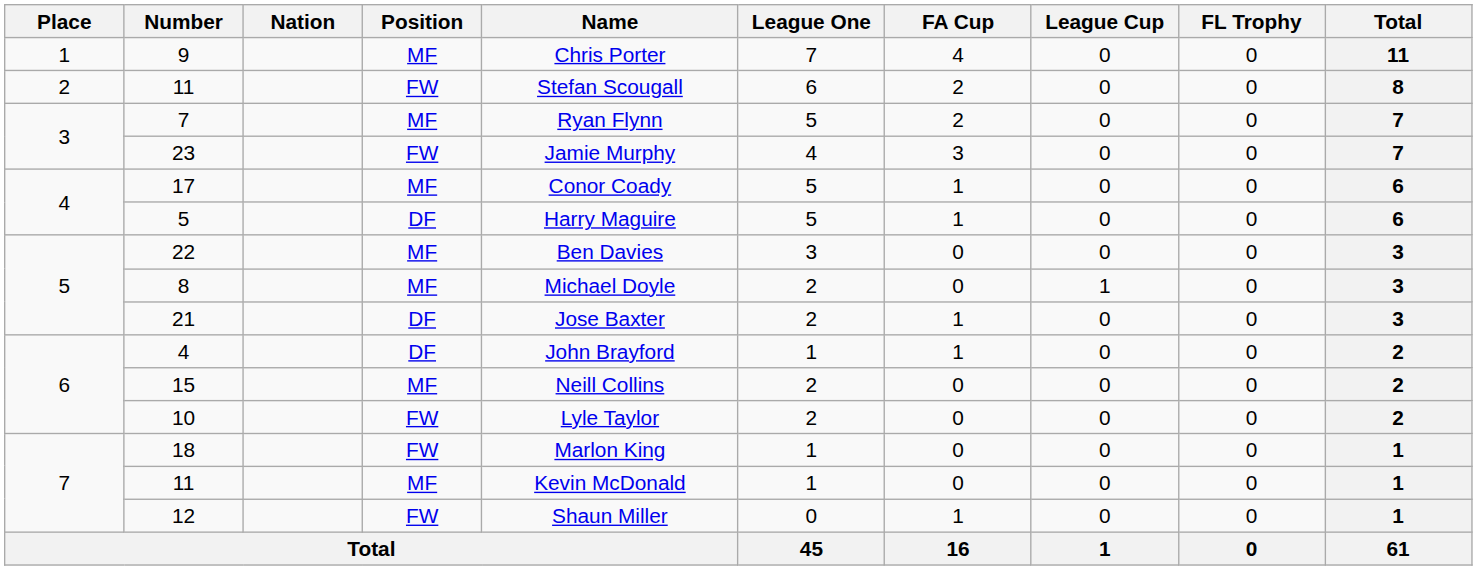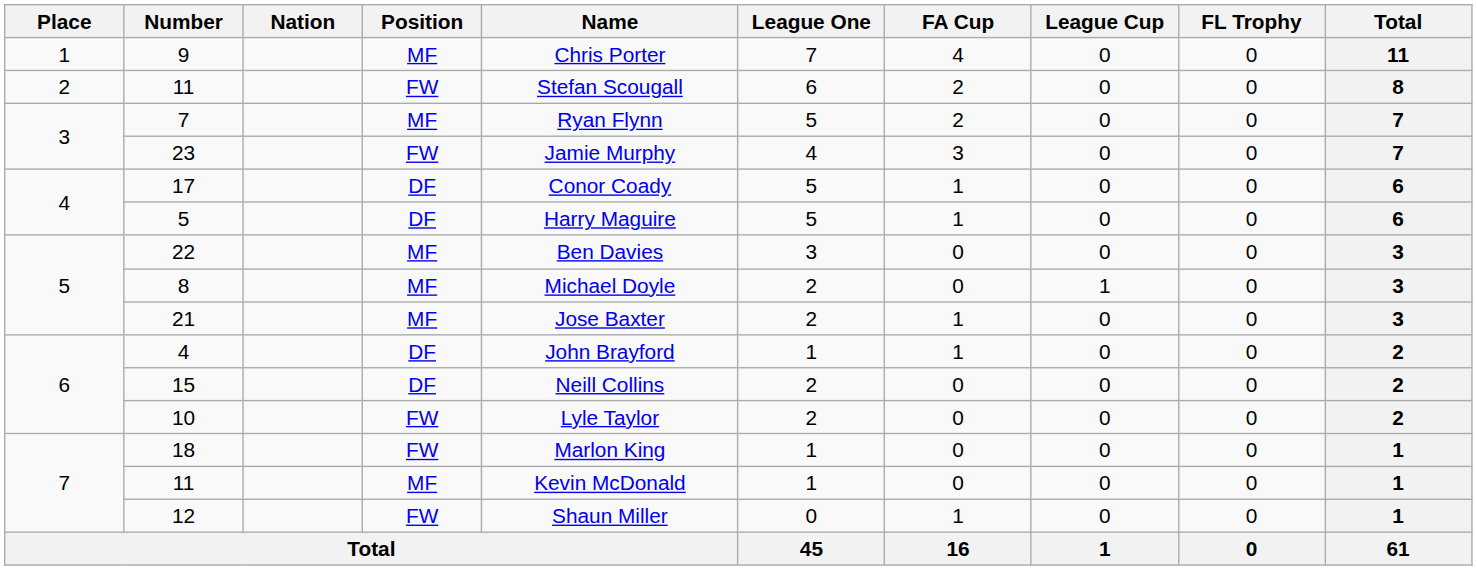17 | Position: MF -> DF
21 | Position: DF -> MF
15 | Position: MF -> DF
